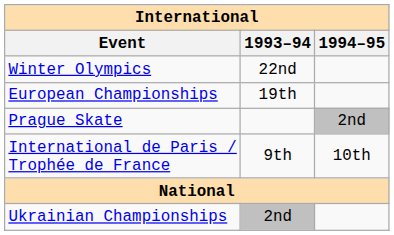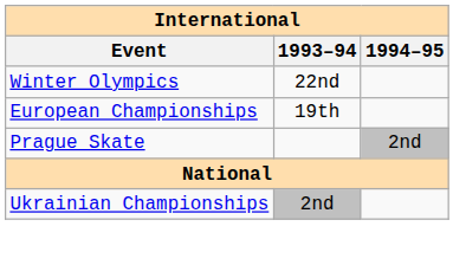- row: International de Paris / Trophée de France | 9th | 10th
